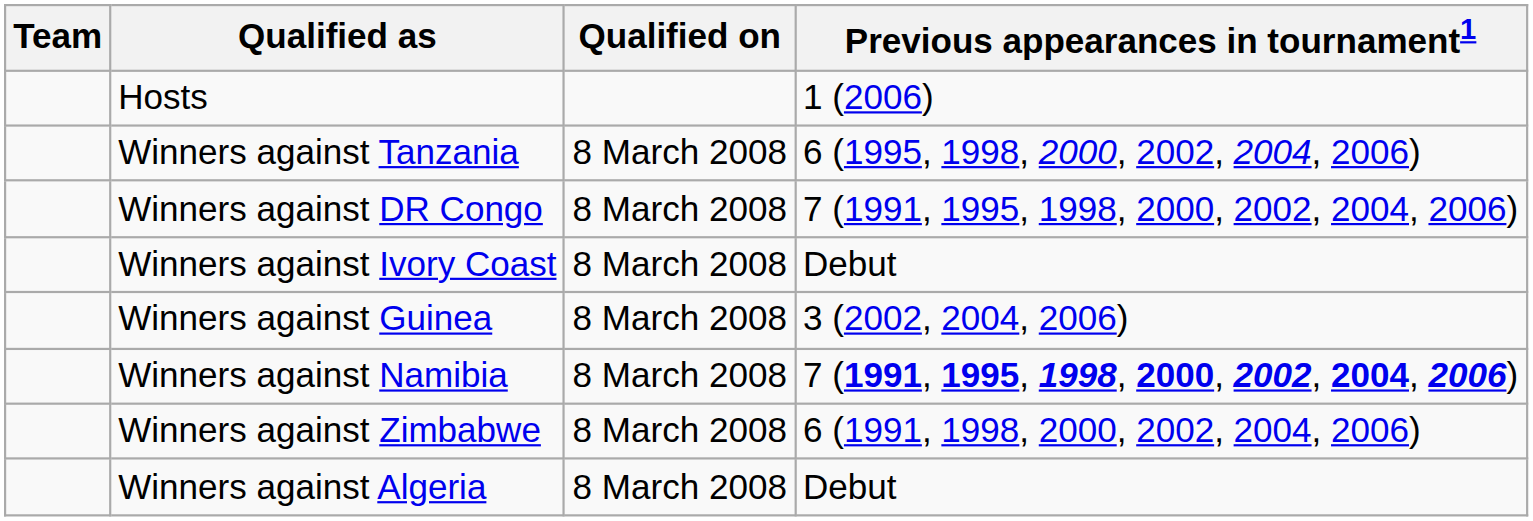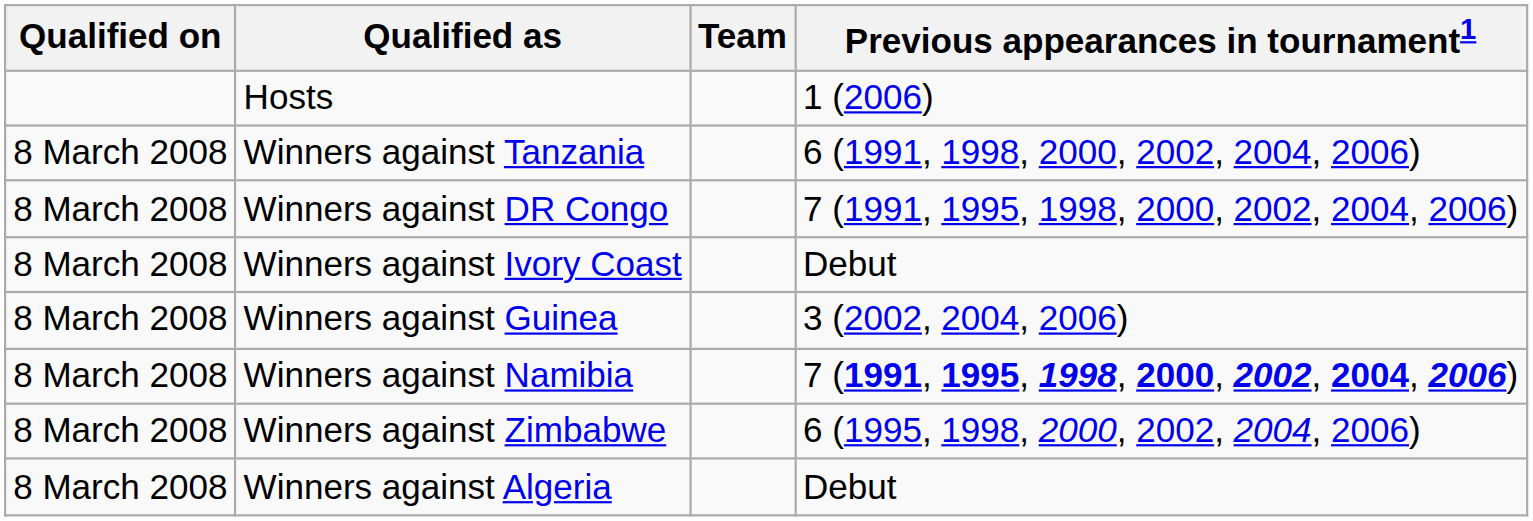columns swapped: Team <-> Qualified on
Winners against Tanzania | Previous appearances in tournament1: 6 (1995, 1998, 2000, 2002, 2004, 2006) -> 6 (1991, 1998, 2000, 2002, 2004, 2006)
Winners against Zimbabwe | Previous appearances in tournament1: 6 (1991, 1998, 2000, 2002, 2004, 2006) -> 6 (1995, 1998, 2000, 2002, 2004, 2006)
